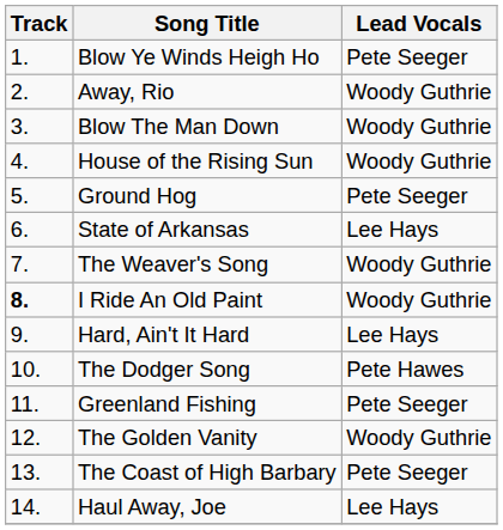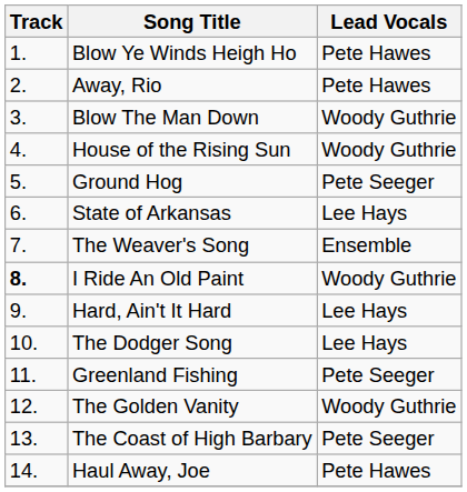Blow Ye Winds Heigh Ho | Lead Vocals: Pete Seeger -> Pete Hawes
Away, Rio | Lead Vocals: Woody Guthrie -> Pete Hawes
The Weaver's Song | Lead Vocals: Woody Guthrie -> Ensemble
The Dodger Song | Lead Vocals: Pete Hawes -> Lee Hays
Haul Away, Joe | Lead Vocals: Lee Hays -> Pete Hawes
